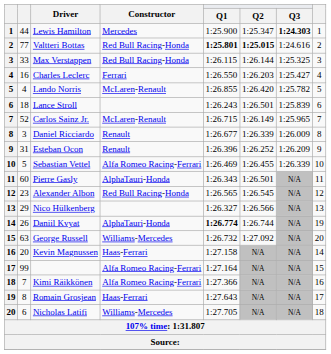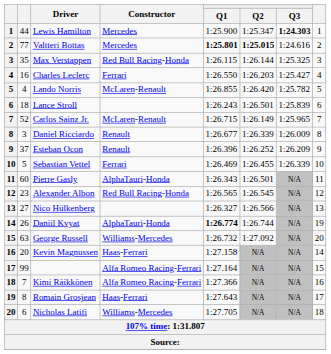Valtteri Bottas | Constructor: Red Bull Racing-Honda -> Mercedes
Max Verstappen | column 2: 33 -> 35
Esteban Ocon | column 2: 31 -> 37
Sebastian Vettel | Constructor: Alfa Romeo Racing-Ferrari -> Ferrari
Nico Hülkenberg | column 2: 29 -> 27
